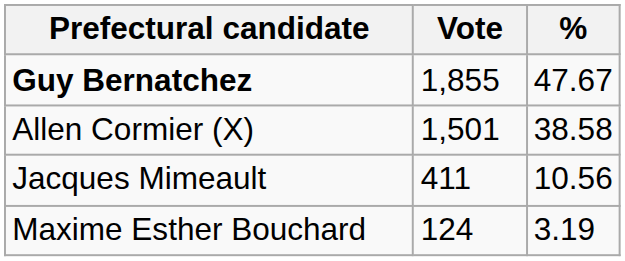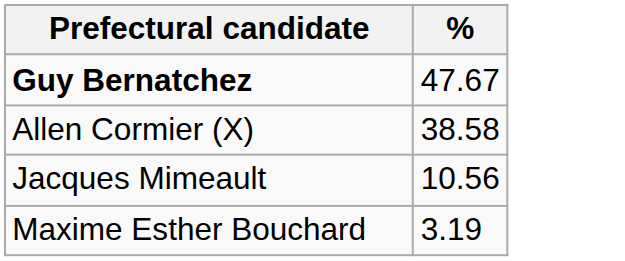- column: Vote | 1,855 | 1,501 | 411 | 124
